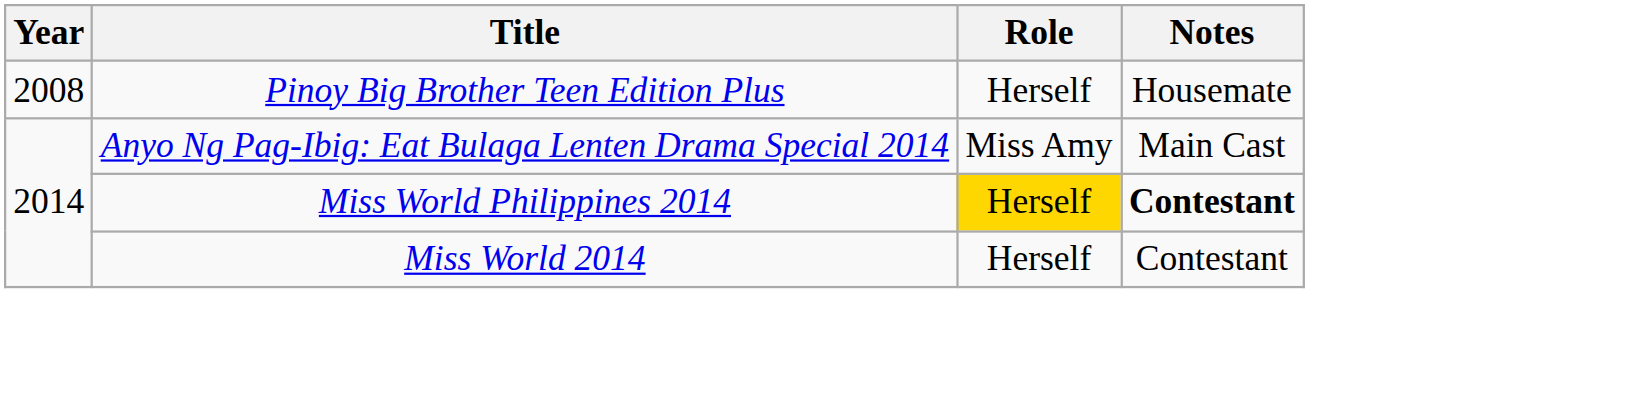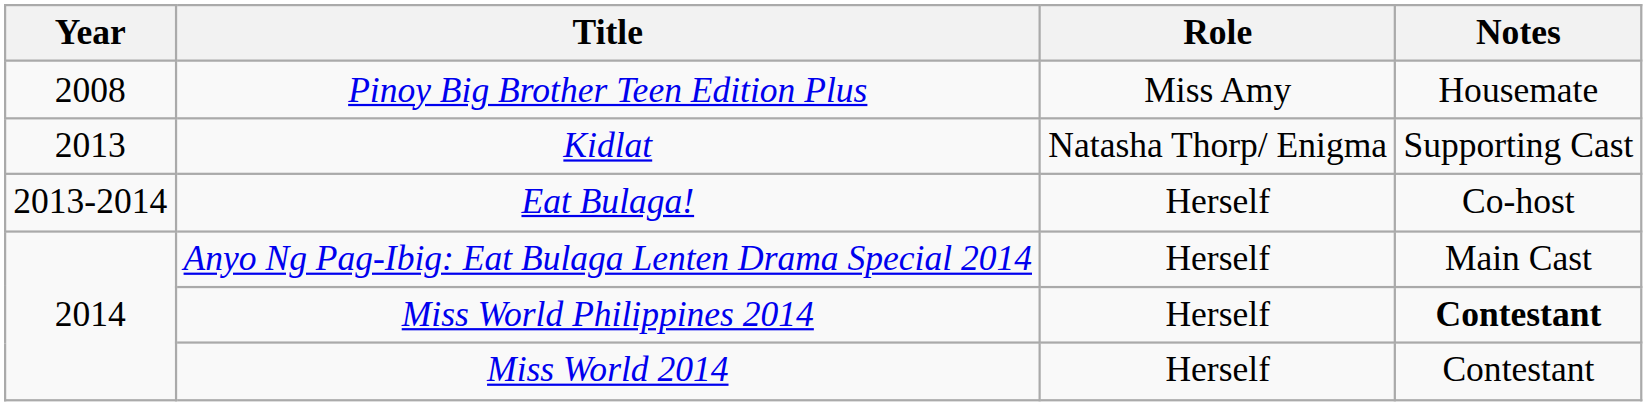Pinoy Big Brother Teen Edition Plus | Role: Herself -> Miss Amy
+ row: 2013 | Kidlat | Natasha Thorp/ Enigma | Supporting Cast
+ row: 2013-2014 | Eat Bulaga! | Herself | Co-host
Anyo Ng Pag-Ibig: Eat Bulaga Lenten Drama Special 2014 | Role: Miss Amy -> Herself
Miss World Philippines 2014 | Role: gold background -> no background
